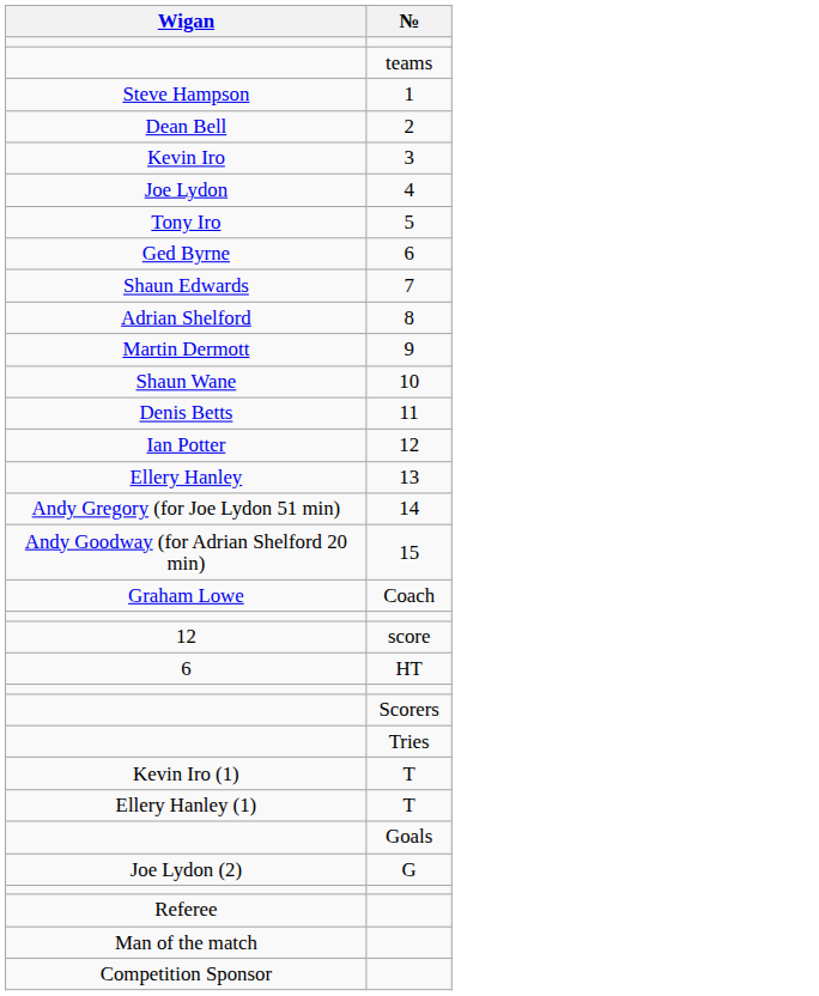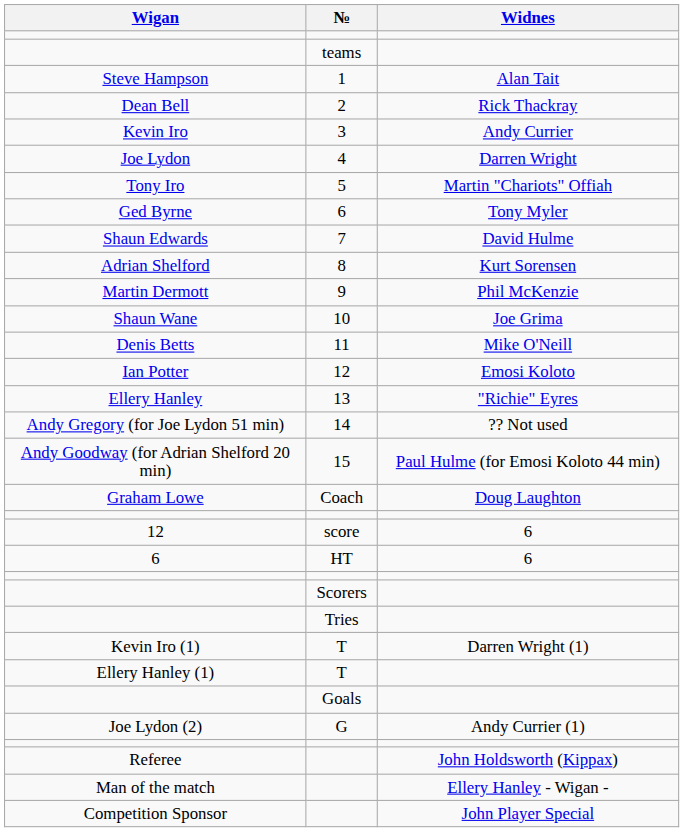+ column: Widnes | Alan Tait | Rick Thackray | Andy Currier | Darren Wright | Martin "Chariots" Offiah | Tony Myler | David Hulme | Kurt Sorensen | Phil McKenzie | Joe Grima | Mike O'Neill | Emosi Koloto | "Richie" Eyres | ?? Not used | Paul Hulme (for Emosi Koloto 44 min) | Doug Laughton | 6 | 6 | Darren Wright (1) | Andy Currier (1) | John Holdsworth (Kippax) | Ellery Hanley - Wigan - | John Player Special
